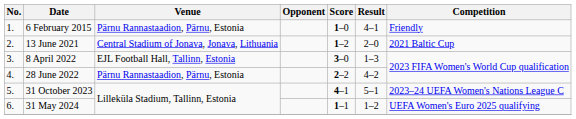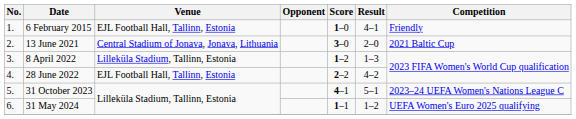6 February 2015 | Venue: Pärnu Rannastaadion, Pärnu, Estonia -> EJL Football Hall, Tallinn, Estonia
13 June 2021 | Score: 1–2 -> 3–0
8 April 2022 | Venue: EJL Football Hall, Tallinn, Estonia -> Lilleküla Stadium, Tallinn, Estonia
8 April 2022 | Score: 3–0 -> 1–2
28 June 2022 | Venue: Pärnu Rannastaadion, Pärnu, Estonia -> EJL Football Hall, Tallinn, Estonia
